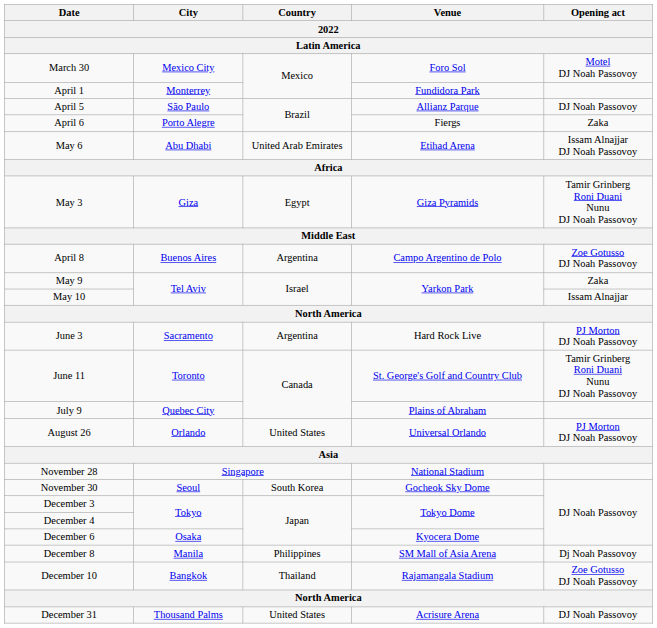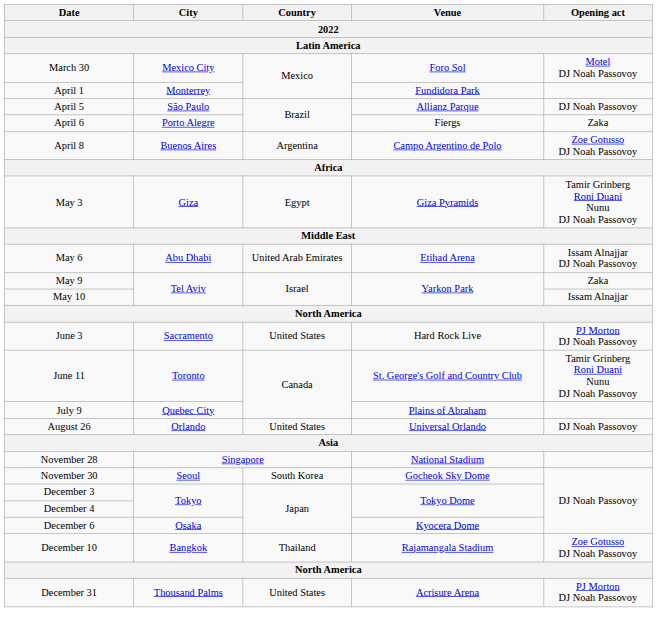rows swapped: April 8 <-> May 6
June 3 | Country: Argentina -> United States
August 26 | Opening act: PJ Morton DJ Noah Passovoy -> DJ Noah Passovoy
- row: December 8 | Manila | Philippines | SM Mall of Asia Arena | Dj Noah Passovoy
December 31 | Opening act: DJ Noah Passovoy -> PJ Morton DJ Noah Passovoy
